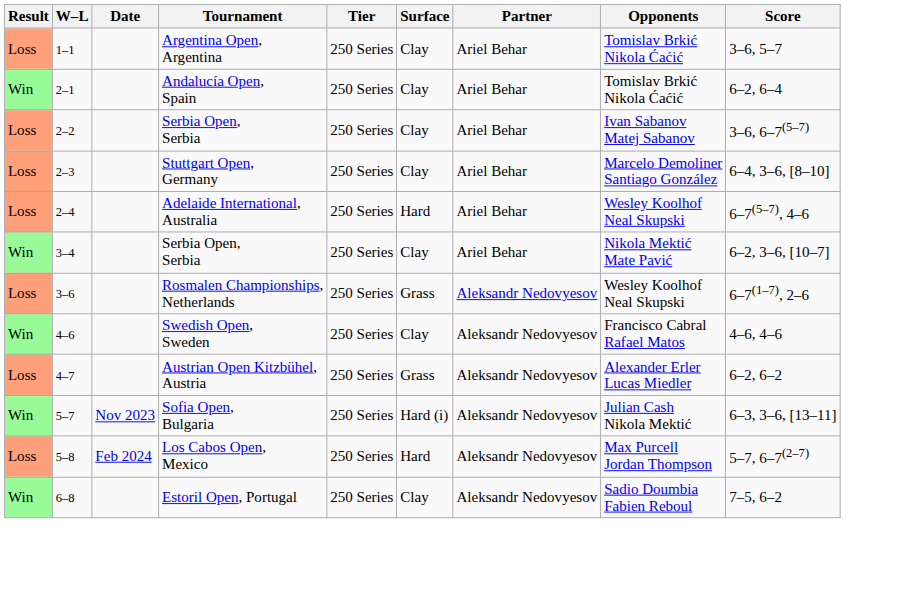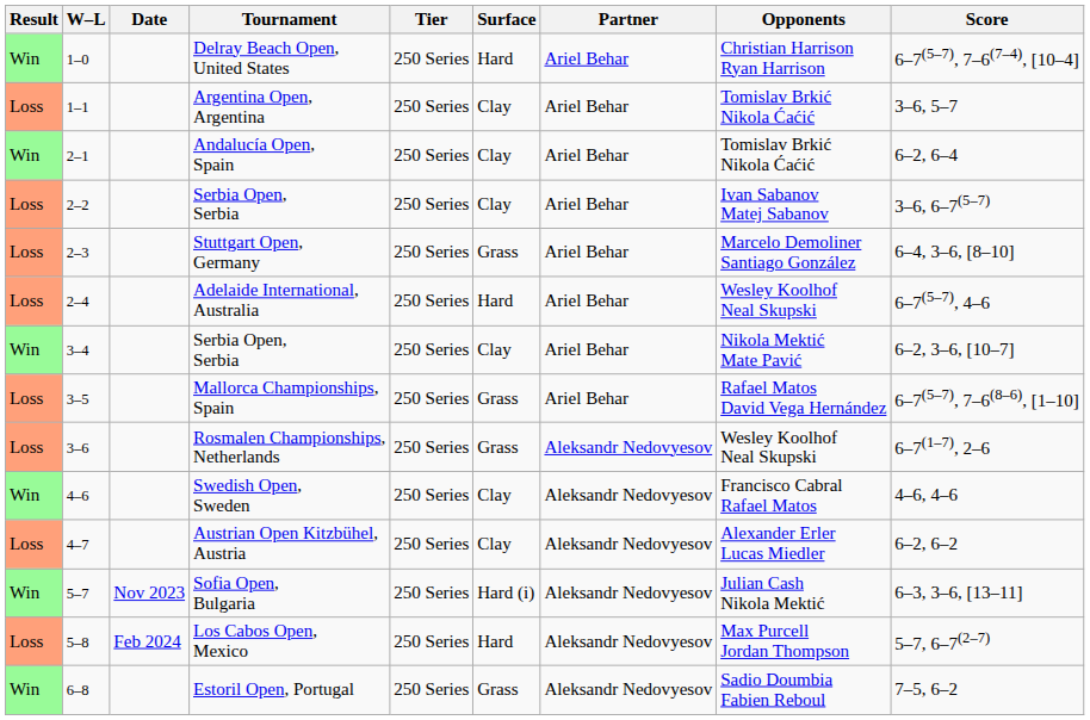+ row: Win | 1–0 | Delray Beach Open, United States | 250 Series | Hard | Ariel Behar | Christian Harrison Ryan Harrison | 6–7(5–7), 7–6(7–4), [10–4]
Stuttgart Open, Germany | Surface: Clay -> Grass
+ row: Loss | 3–5 | Mallorca Championships, Spain | 250 Series | Grass | Ariel Behar | Rafael Matos David Vega Hernández | 6–7(5–7), 7–6(8–6), [1–10]
Austrian Open Kitzbühel, Austria | Surface: Grass -> Clay
Estoril Open, Portugal | Surface: Clay -> Grass
